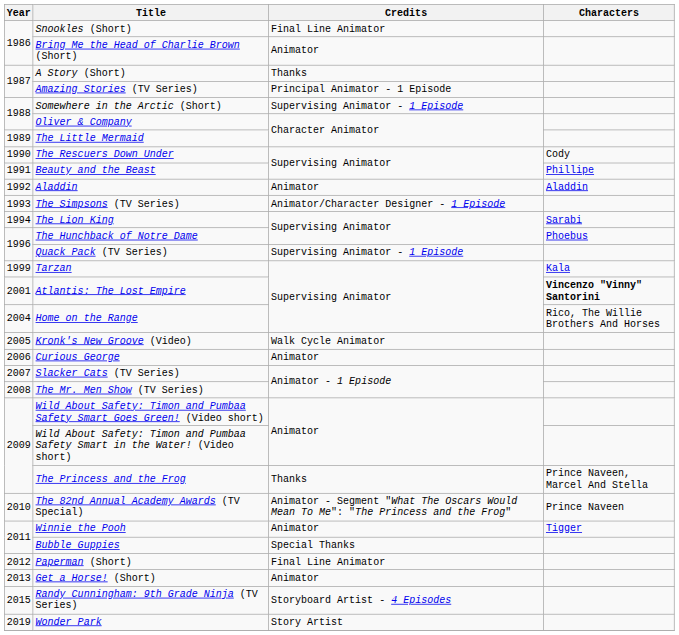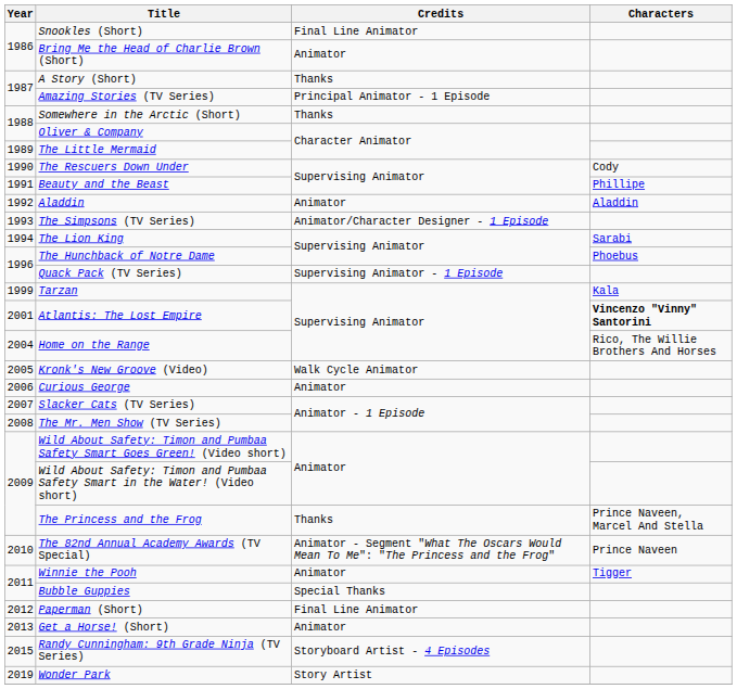Somewhere in the Arctic (Short) | Credits: Supervising Animator - 1 Episode -> Thanks
